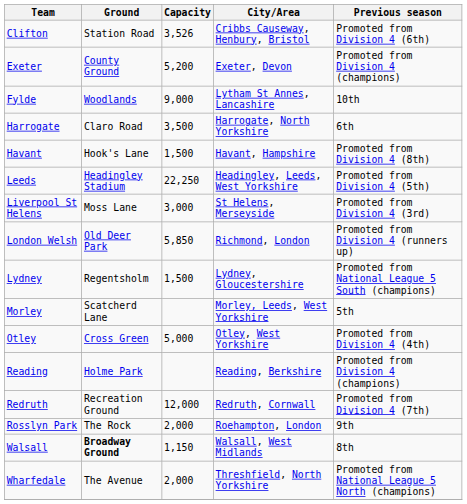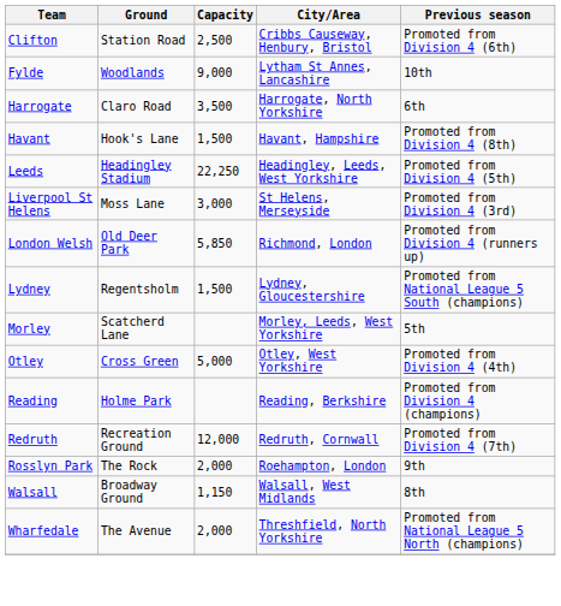Clifton | Capacity: 3,526 -> 2,500
- row: Exeter | County Ground | 5,200 | Exeter, Devon | Promoted from Division 4 (champions)
Walsall | Ground: bold -> normal
